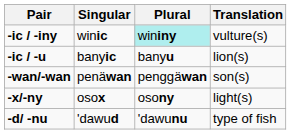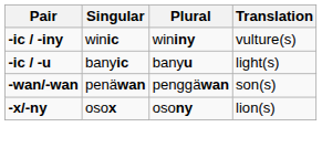-ic / -iny | Plural: paleturquoise background -> no background
-ic / -u | Translation: lion(s) -> light(s)
-x/-ny | Translation: light(s) -> lion(s)
- row: -d/ -nu | 'dawud | 'dawunu | type of fish
